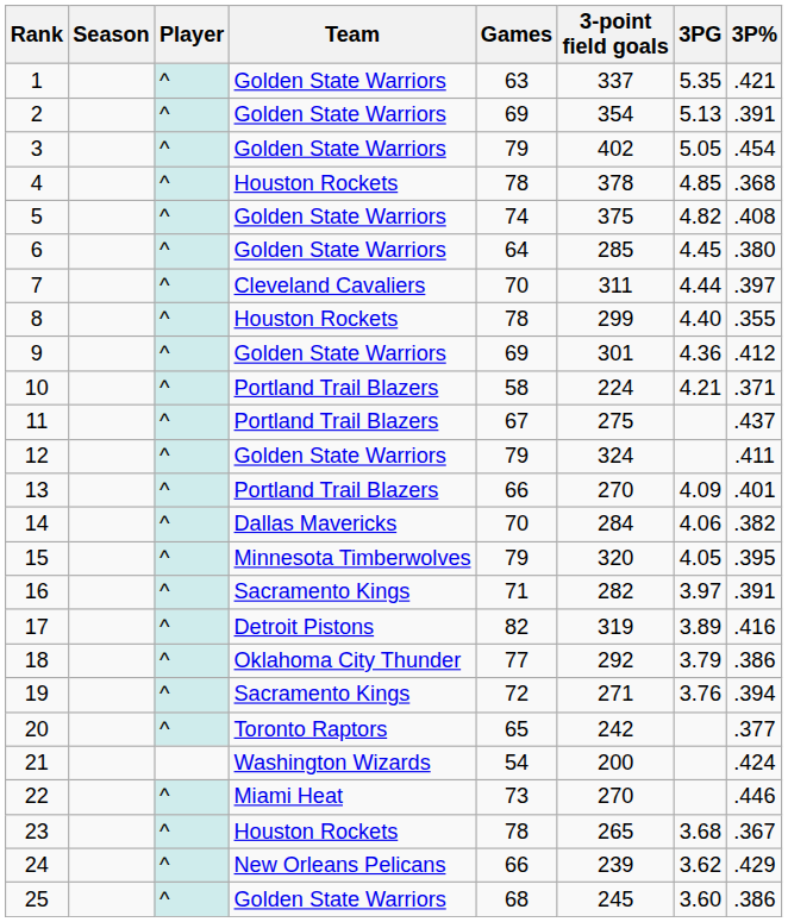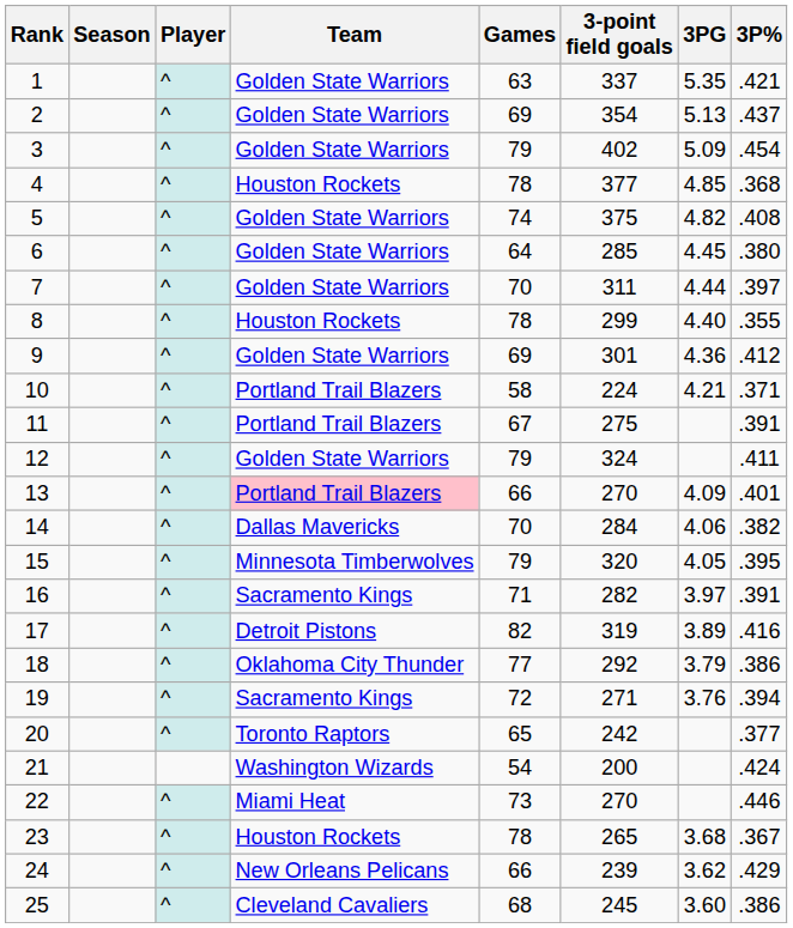2 | 3P%: .391 -> .437
3 | 3PG: 5.05 -> 5.09
4 | 3-point field goals: 378 -> 377
7 | Team: Cleveland Cavaliers -> Golden State Warriors
11 | 3P%: .437 -> .391
13 | Team: no background -> pink background
25 | Team: Golden State Warriors -> Cleveland Cavaliers
